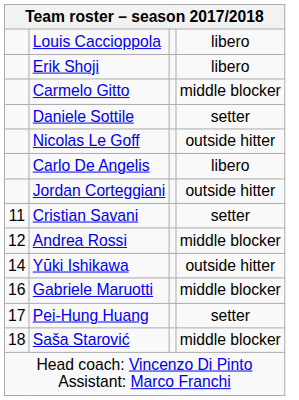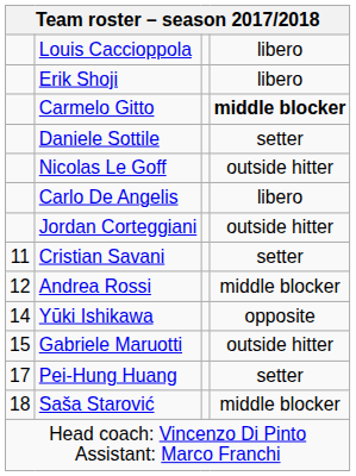Carmelo Gitto | column 4: normal -> bold
Yūki Ishikawa | column 4: outside hitter -> opposite
Gabriele Maruotti | column 1: 16 -> 15
Gabriele Maruotti | column 4: middle blocker -> outside hitter
